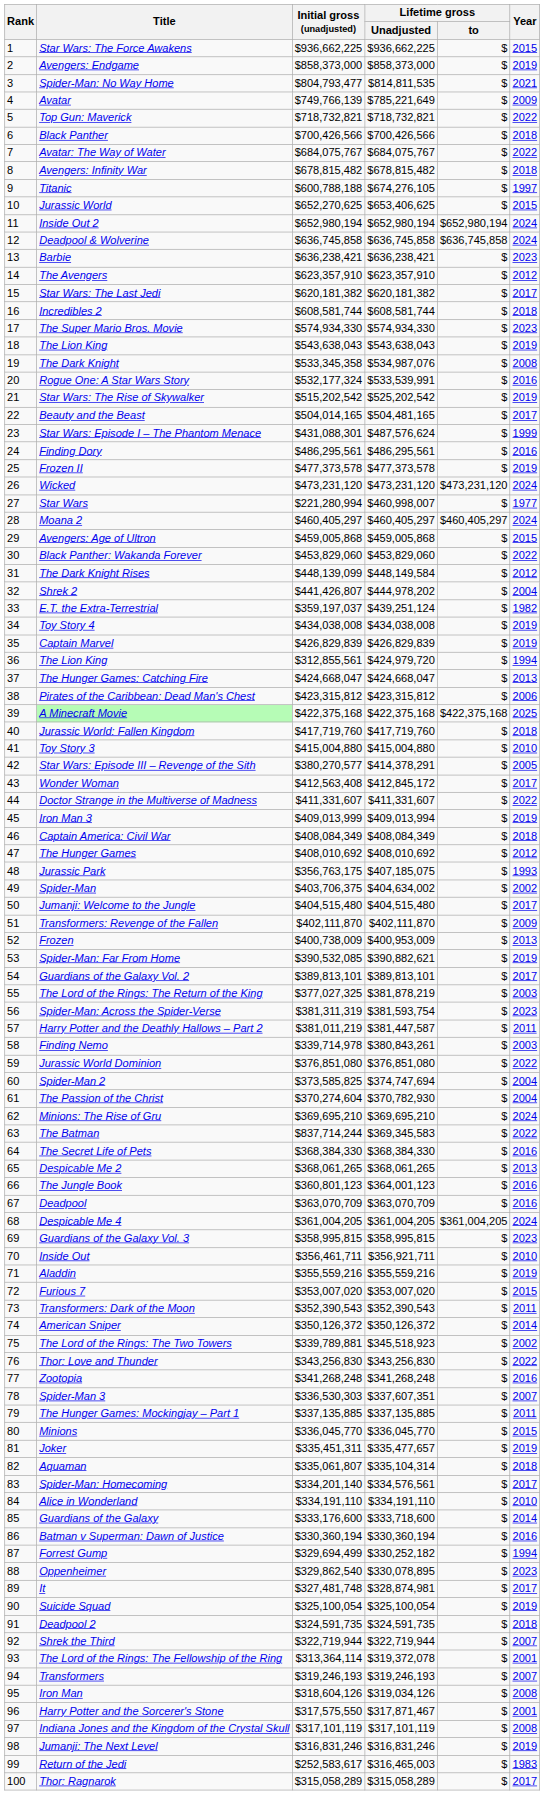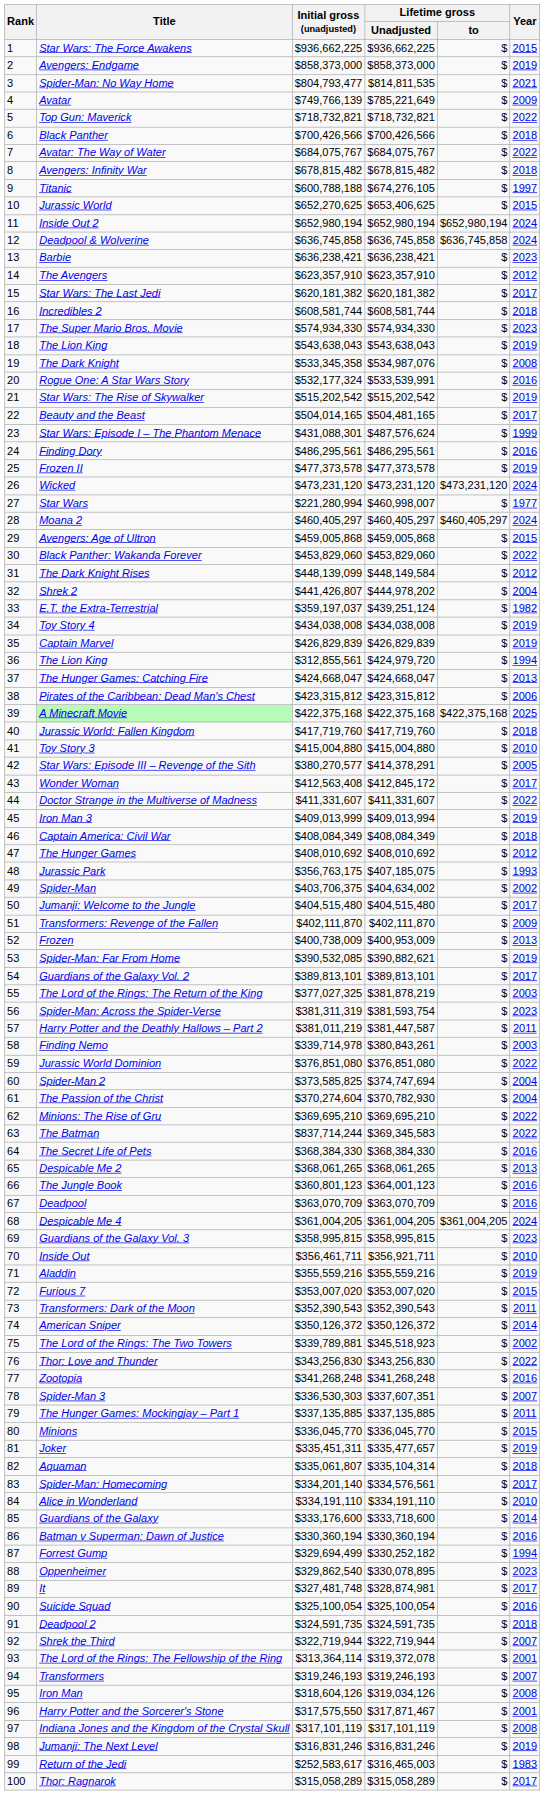Star Wars: The Rise of Skywalker | Lifetime gross / Unadjusted: $525,202,542 -> $515,202,542
Minions: The Rise of Gru | Year: 2024 -> 2022
Suicide Squad | Year: 2019 -> 2016
